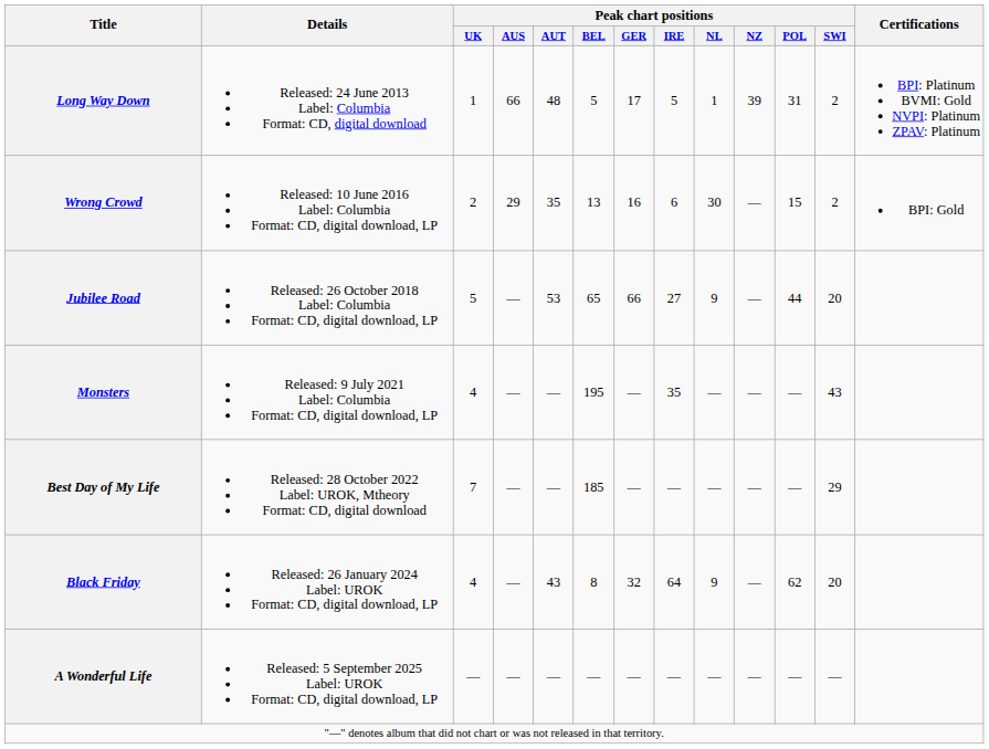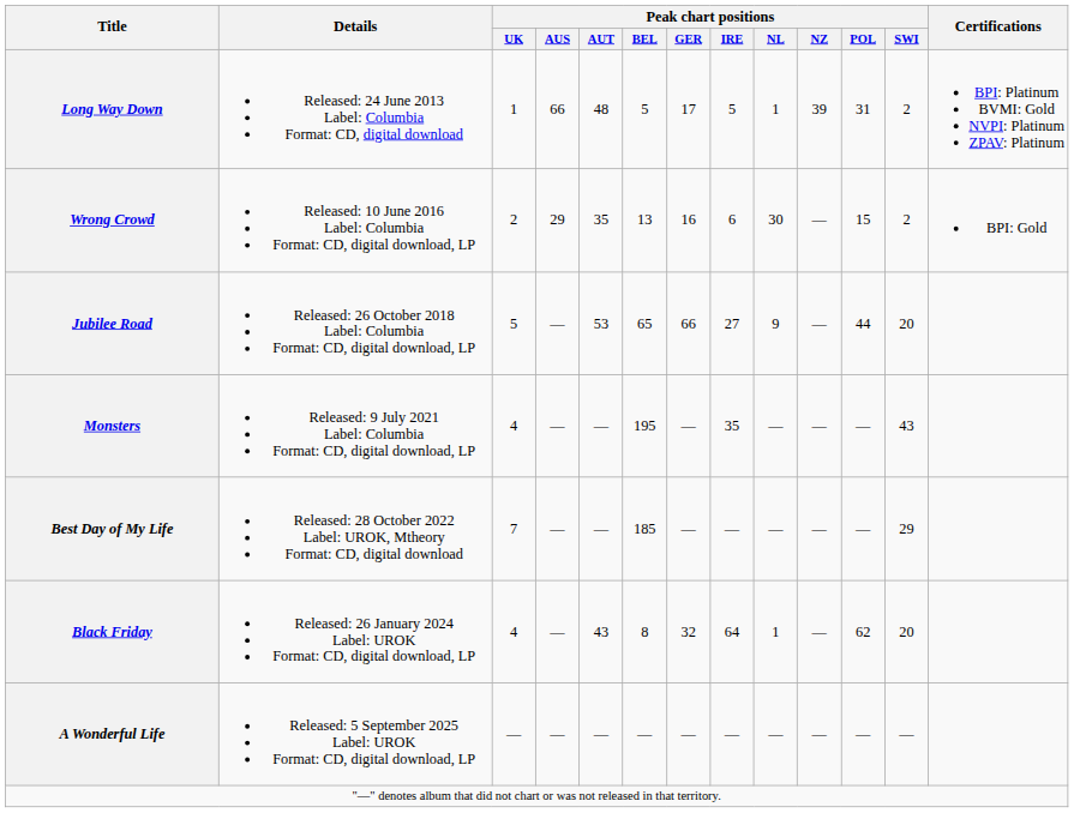Black Friday | Peak chart positions / NL: 9 -> 1
